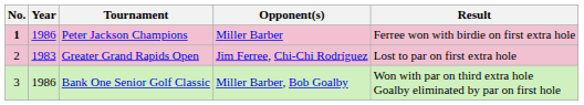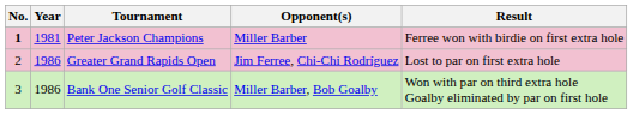Peter Jackson Champions | Year: 1986 -> 1981
Greater Grand Rapids Open | Year: 1983 -> 1986
